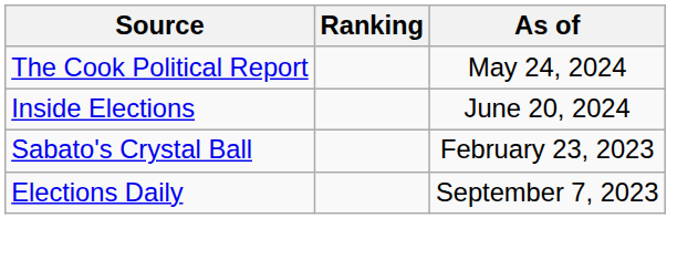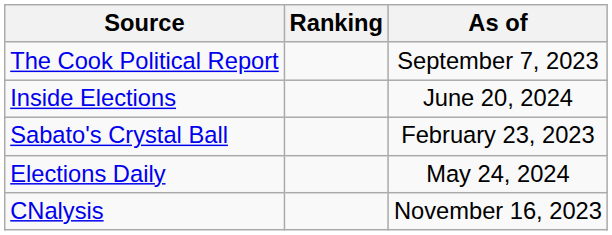The Cook Political Report | As of: May 24, 2024 -> September 7, 2023
Elections Daily | As of: September 7, 2023 -> May 24, 2024
+ row: CNalysis | November 16, 2023
